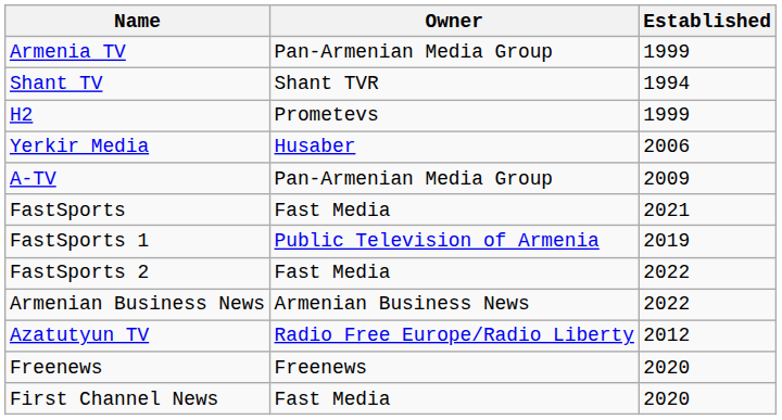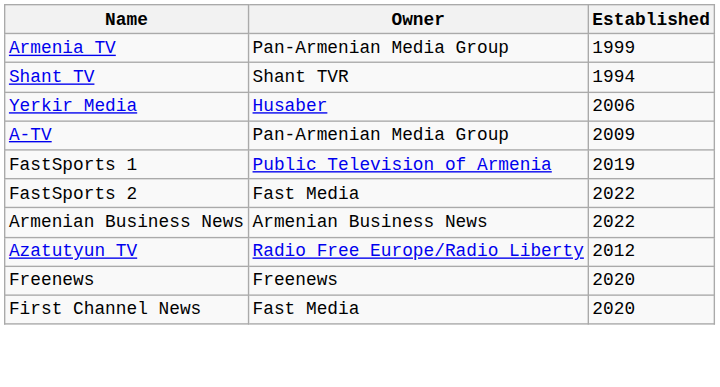- row: H2 | Prometevs | 1999
- row: FastSports | Fast Media | 2021
